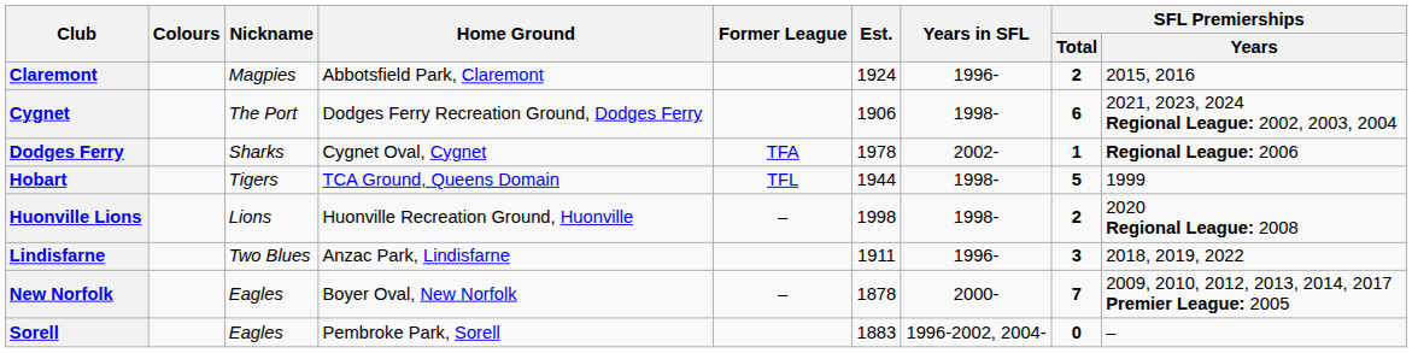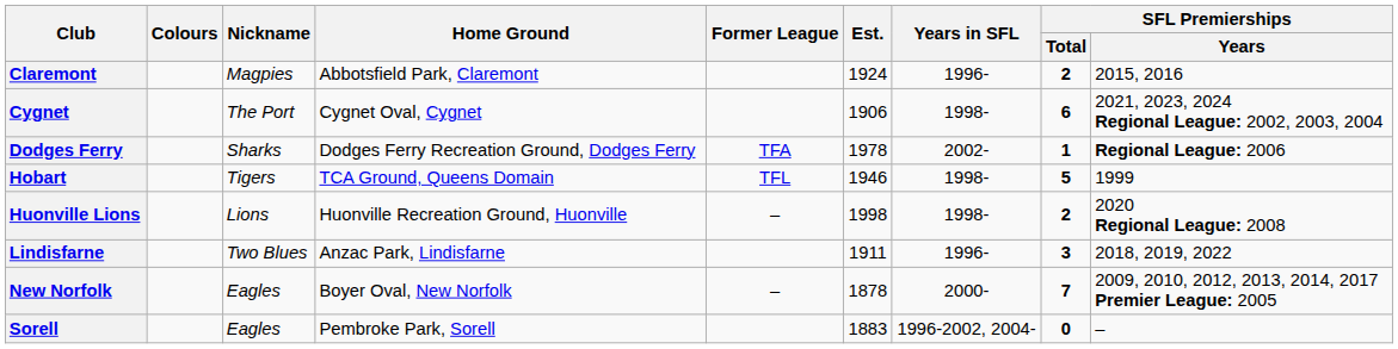Cygnet | Home Ground: Dodges Ferry Recreation Ground, Dodges Ferry -> Cygnet Oval, Cygnet
Dodges Ferry | Home Ground: Cygnet Oval, Cygnet -> Dodges Ferry Recreation Ground, Dodges Ferry
Hobart | Est.: 1944 -> 1946
